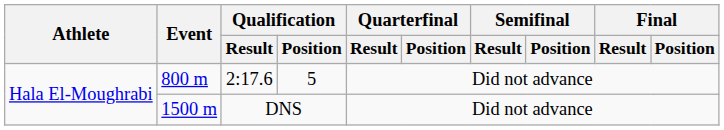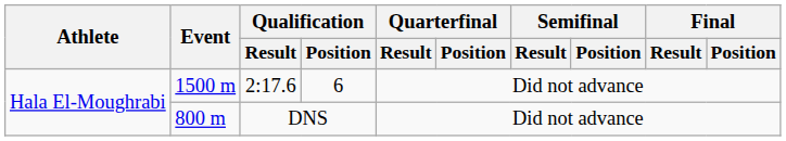2:17.6 | Event: 800 m -> 1500 m
2:17.6 | Qualification / Position: 5 -> 6
DNS | Event: 1500 m -> 800 m
